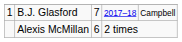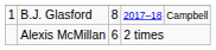B.J. Glasford | column 3: 7 -> 8
